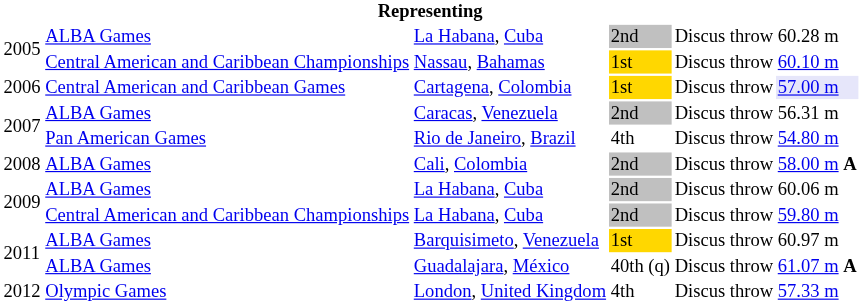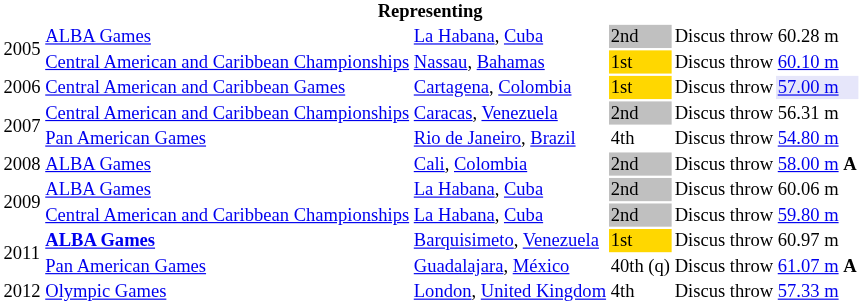Caracas, Venezuela | column 2: ALBA Games -> Central American and Caribbean Championships
Barquisimeto, Venezuela | column 2: normal -> bold
Guadalajara, México | column 2: ALBA Games -> Pan American Games
